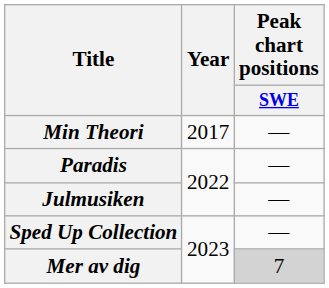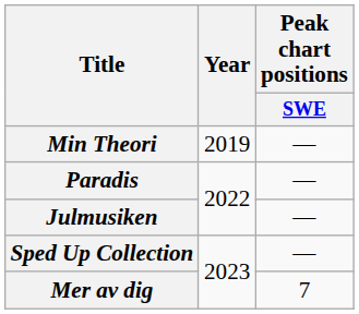Min Theori | Year: 2017 -> 2019
Mer av dig | Peak chart positions / SWE: lightgrey background -> no background
